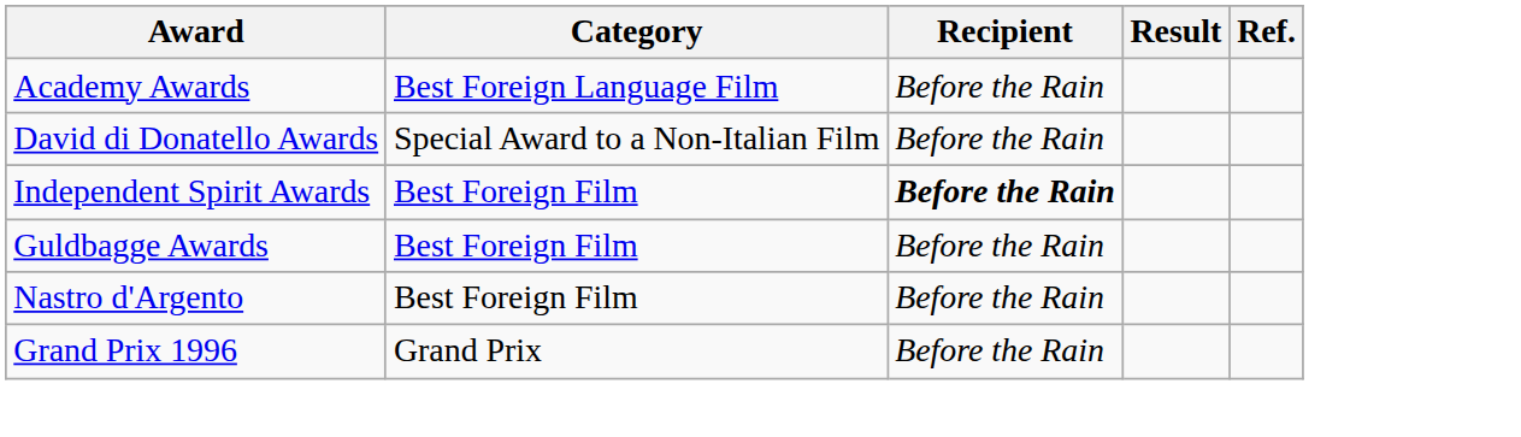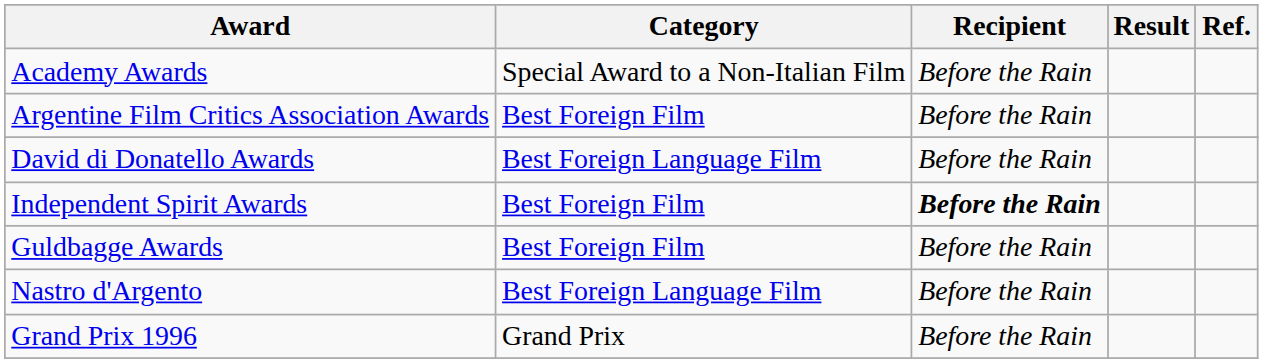Academy Awards | Category: Best Foreign Language Film -> Special Award to a Non-Italian Film
+ row: Argentine Film Critics Association Awards | Best Foreign Film | Before the Rain
David di Donatello Awards | Category: Special Award to a Non-Italian Film -> Best Foreign Language Film
Nastro d'Argento | Category: Best Foreign Film -> Best Foreign Language Film
